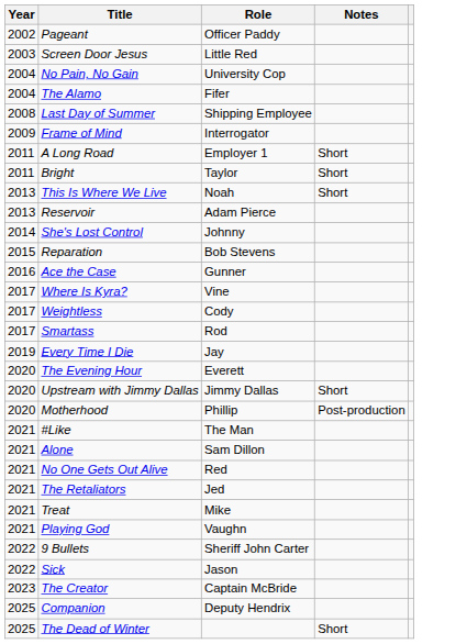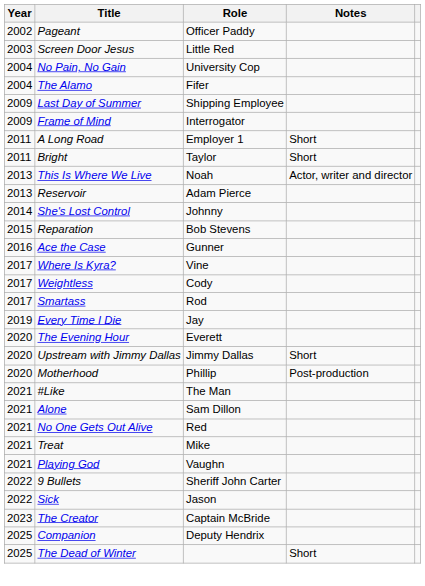Last Day of Summer | Year: 2008 -> 2009
This Is Where We Live | Notes: Short -> Actor, writer and director
- row: 2021 | The Retaliators | Jed
